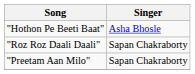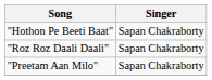"Hothon Pe Beeti Baat" | Singer: Asha Bhosle -> Sapan Chakraborty
